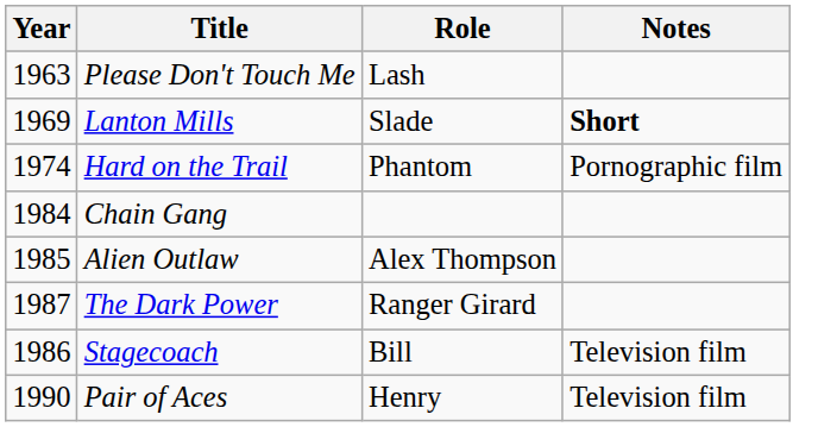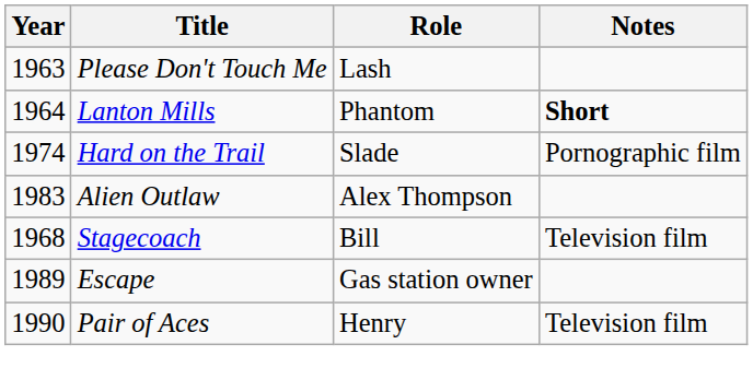Lanton Mills | Year: 1969 -> 1964
Lanton Mills | Role: Slade -> Phantom
Hard on the Trail | Role: Phantom -> Slade
- row: 1984 | Chain Gang
Alien Outlaw | Year: 1985 -> 1983
- row: 1987 | The Dark Power | Ranger Girard
Stagecoach | Year: 1986 -> 1968
+ row: 1989 | Escape | Gas station owner
